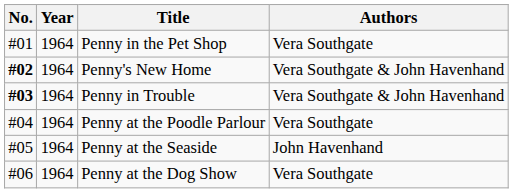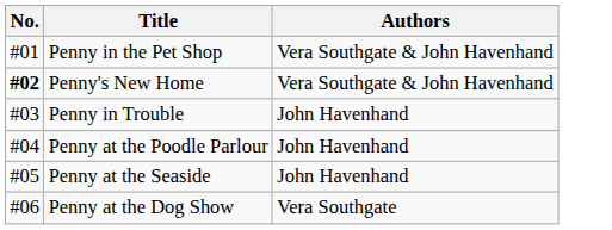- column: Year | 1964 | 1964 | 1964 | 1964 | 1964 | 1964
Penny in the Pet Shop | Authors: Vera Southgate -> Vera Southgate & John Havenhand
Penny in Trouble | No.: bold -> normal
Penny in Trouble | Authors: Vera Southgate & John Havenhand -> John Havenhand
Penny at the Poodle Parlour | Authors: Vera Southgate -> John Havenhand
